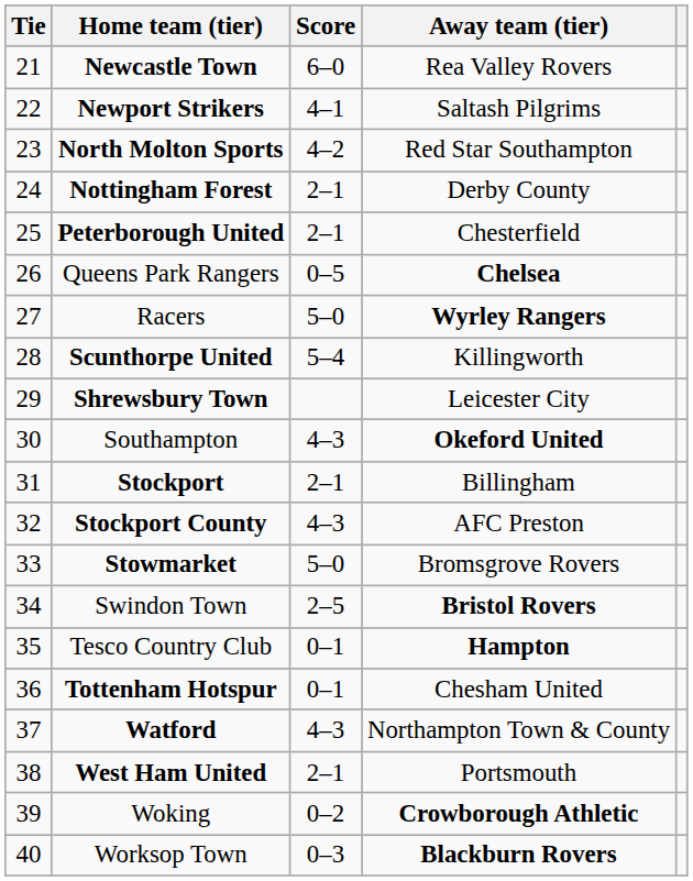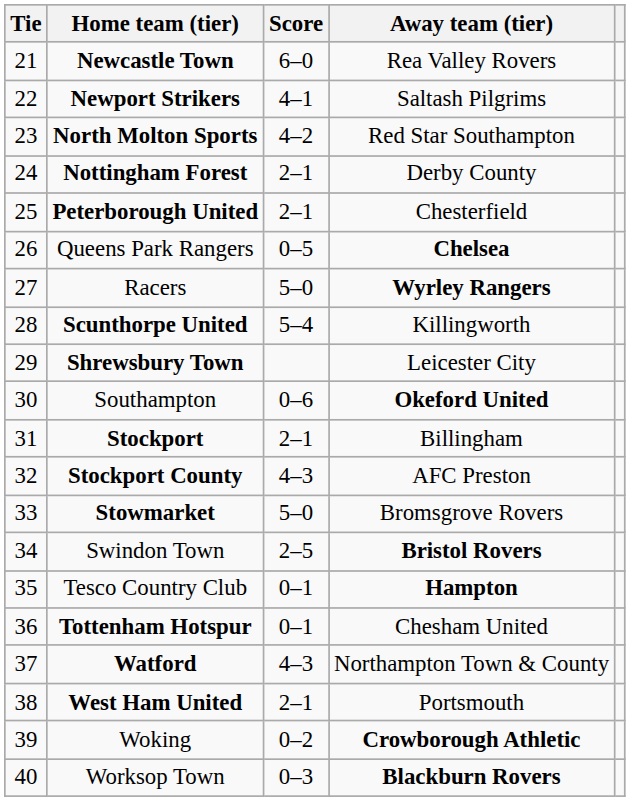Southampton | Score: 4–3 -> 0–6
